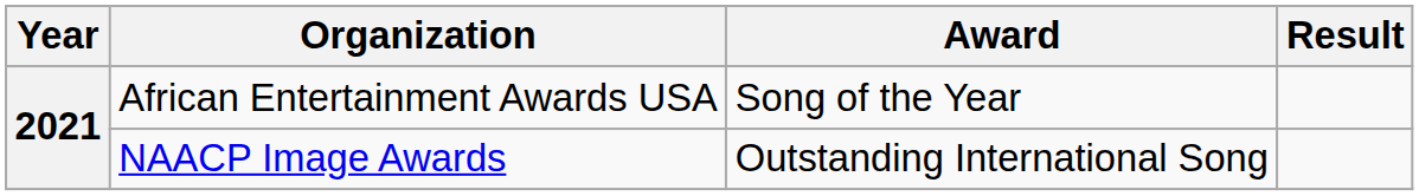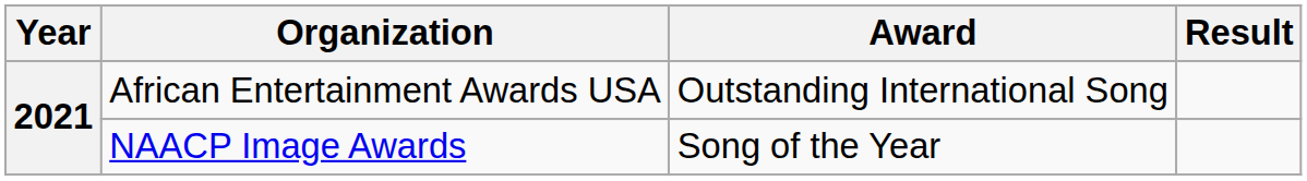African Entertainment Awards USA | Award: Song of the Year -> Outstanding International Song
NAACP Image Awards | Award: Outstanding International Song -> Song of the Year
